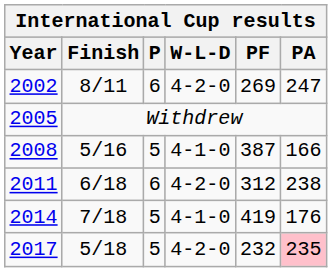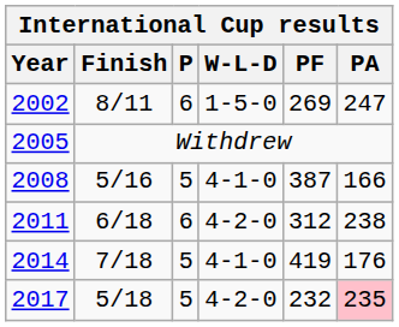2002 | W-L-D: 4-2-0 -> 1-5-0
